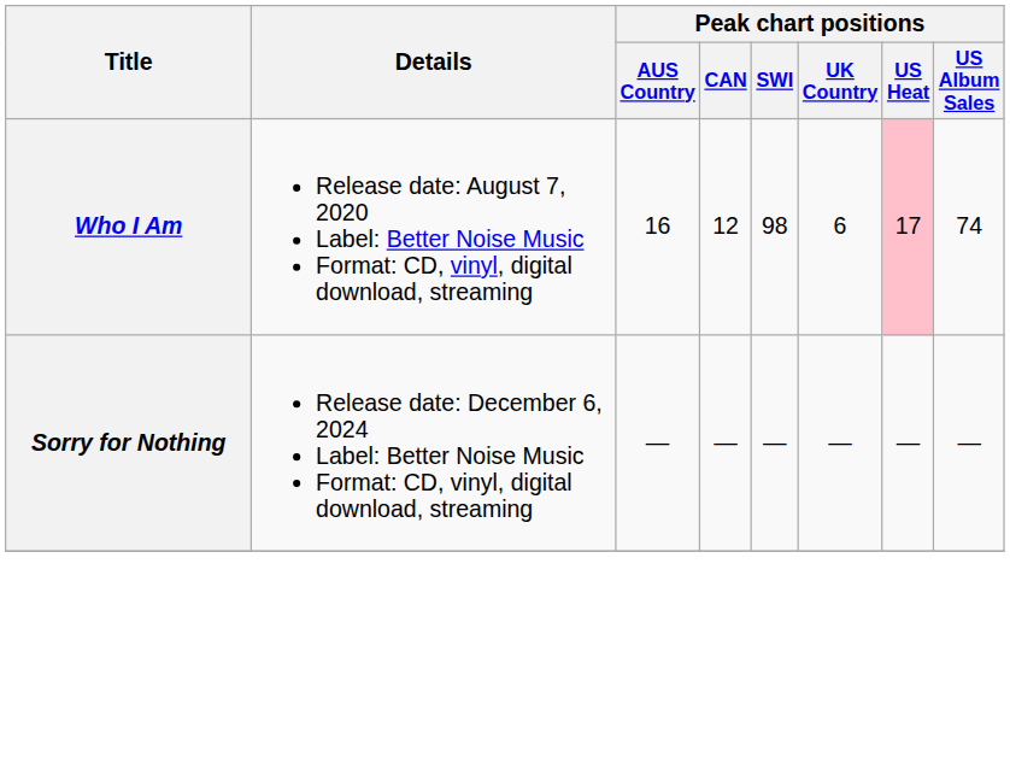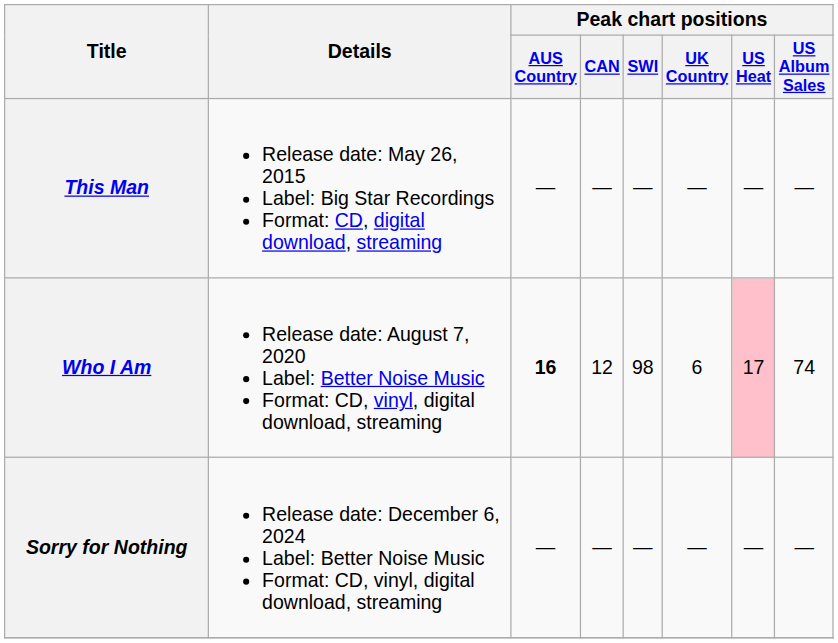+ row: This Man | Release date: May 26, 2015 Label: Big Star Recordings Format: CD, digital download, streaming | — | — | — | — | — | —
Who I Am | Peak chart positions / AUS Country: normal -> bold
